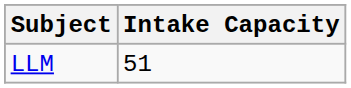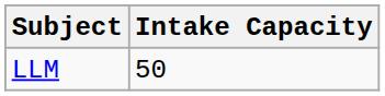LLM | Intake Capacity: 51 -> 50
